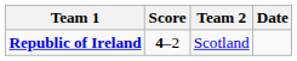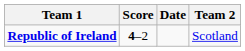columns swapped: Team 2 <-> Date
